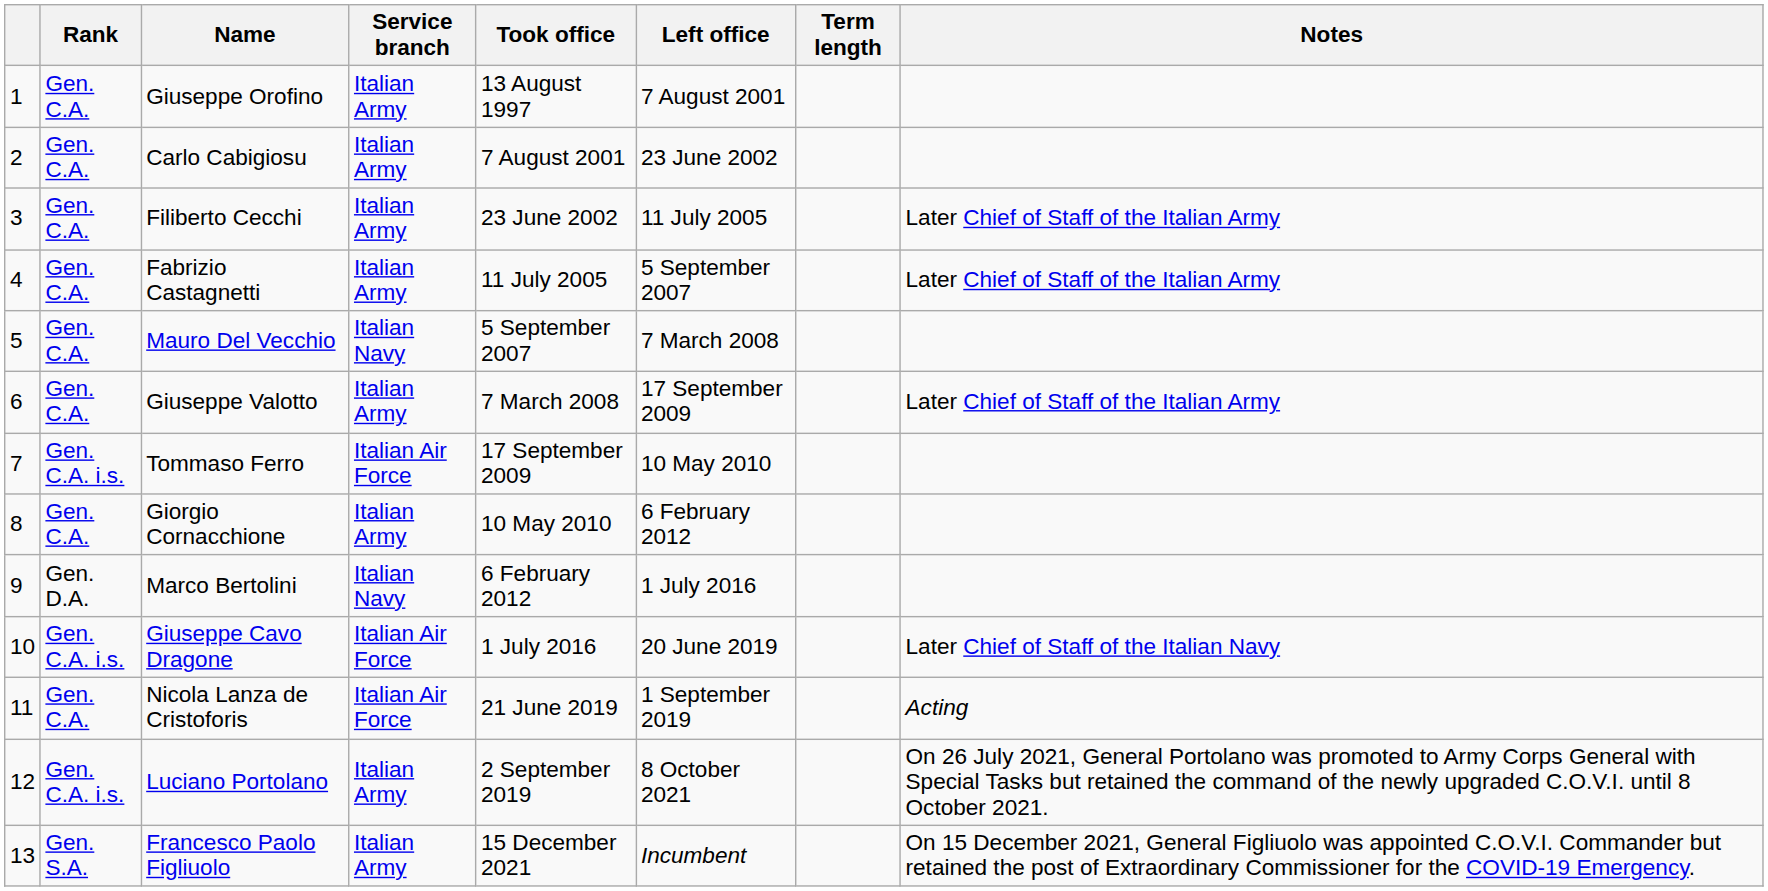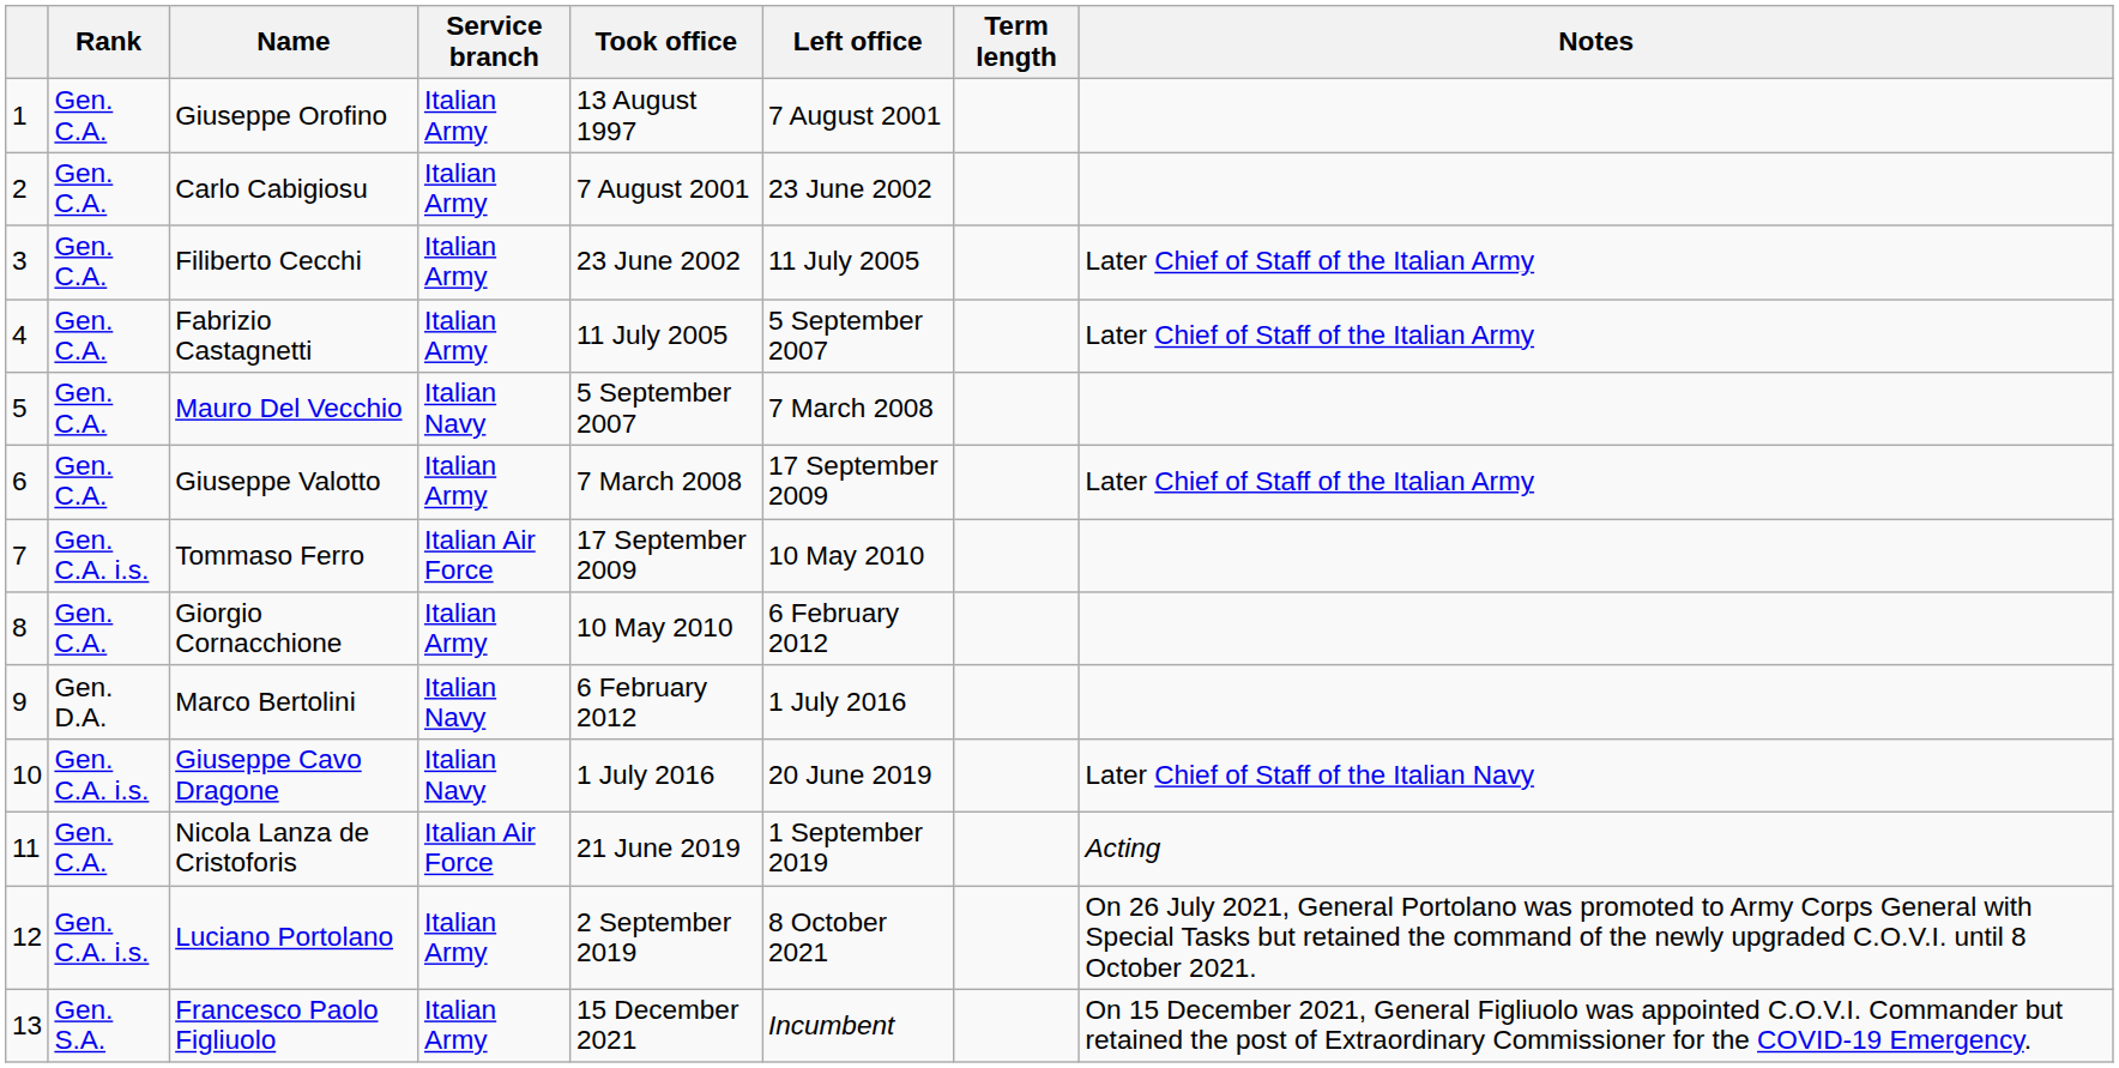Giuseppe Cavo Dragone | Service branch: Italian Air Force -> Italian Navy
